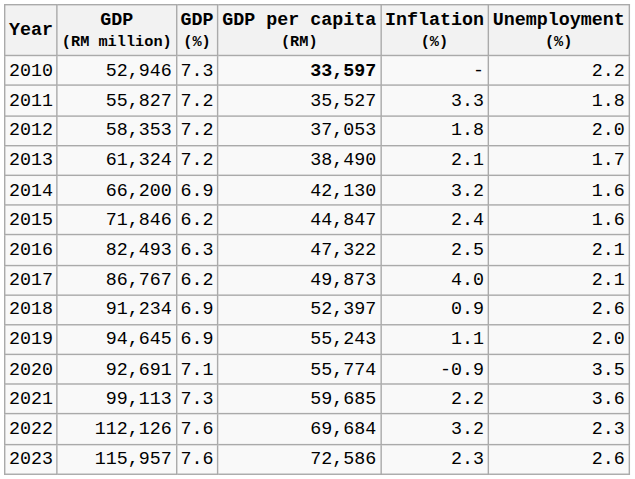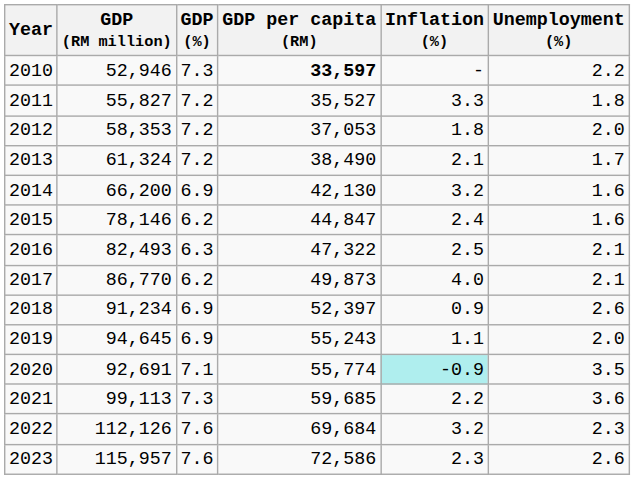2015 | GDP (RM million): 71,846 -> 78,146
2017 | GDP (RM million): 86,767 -> 86,770
2020 | Inflation (%): no background -> paleturquoise background
